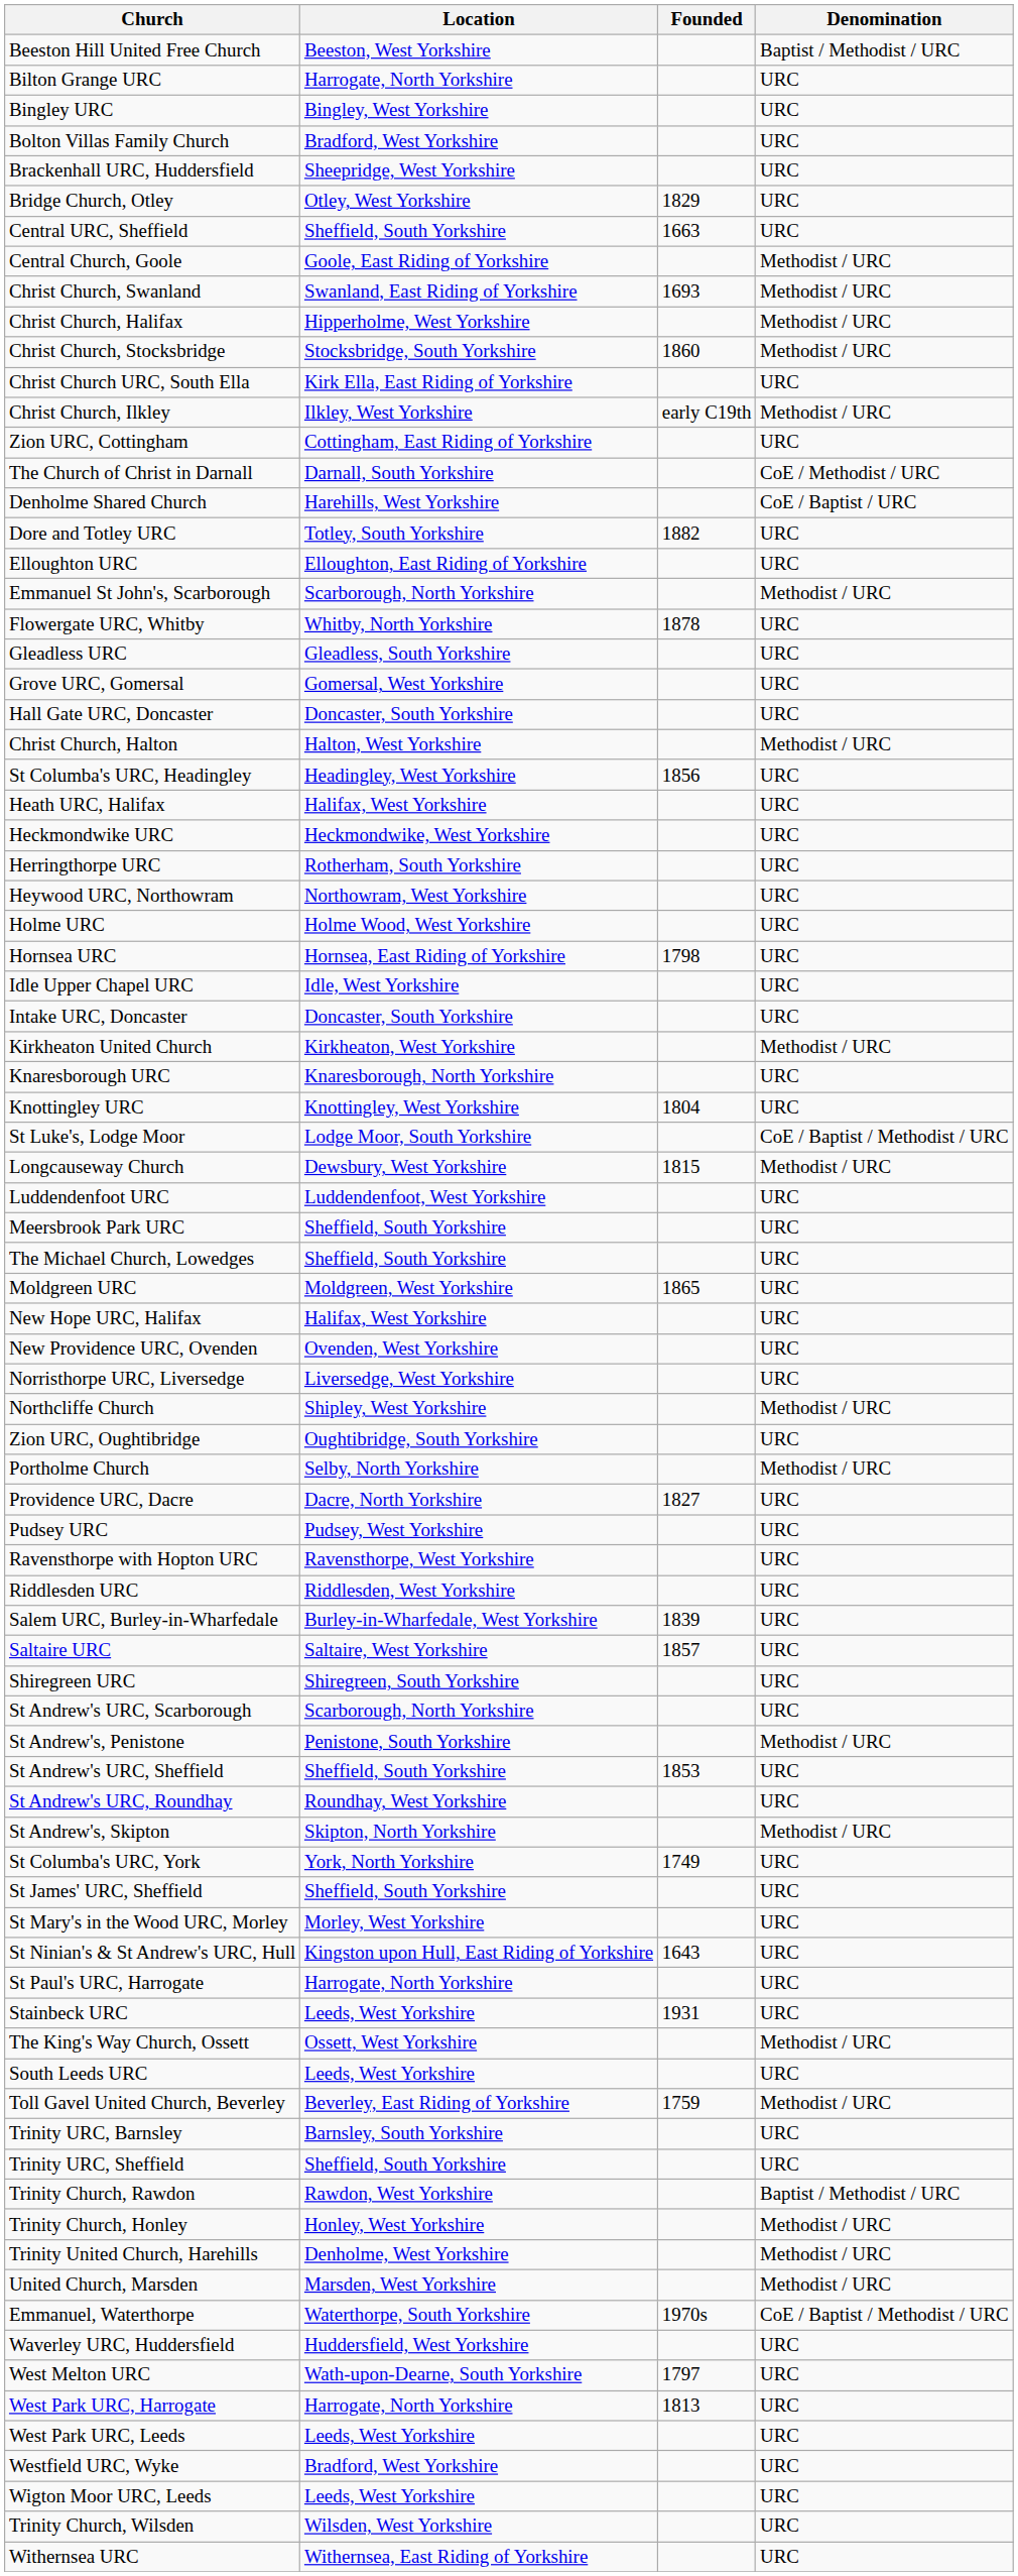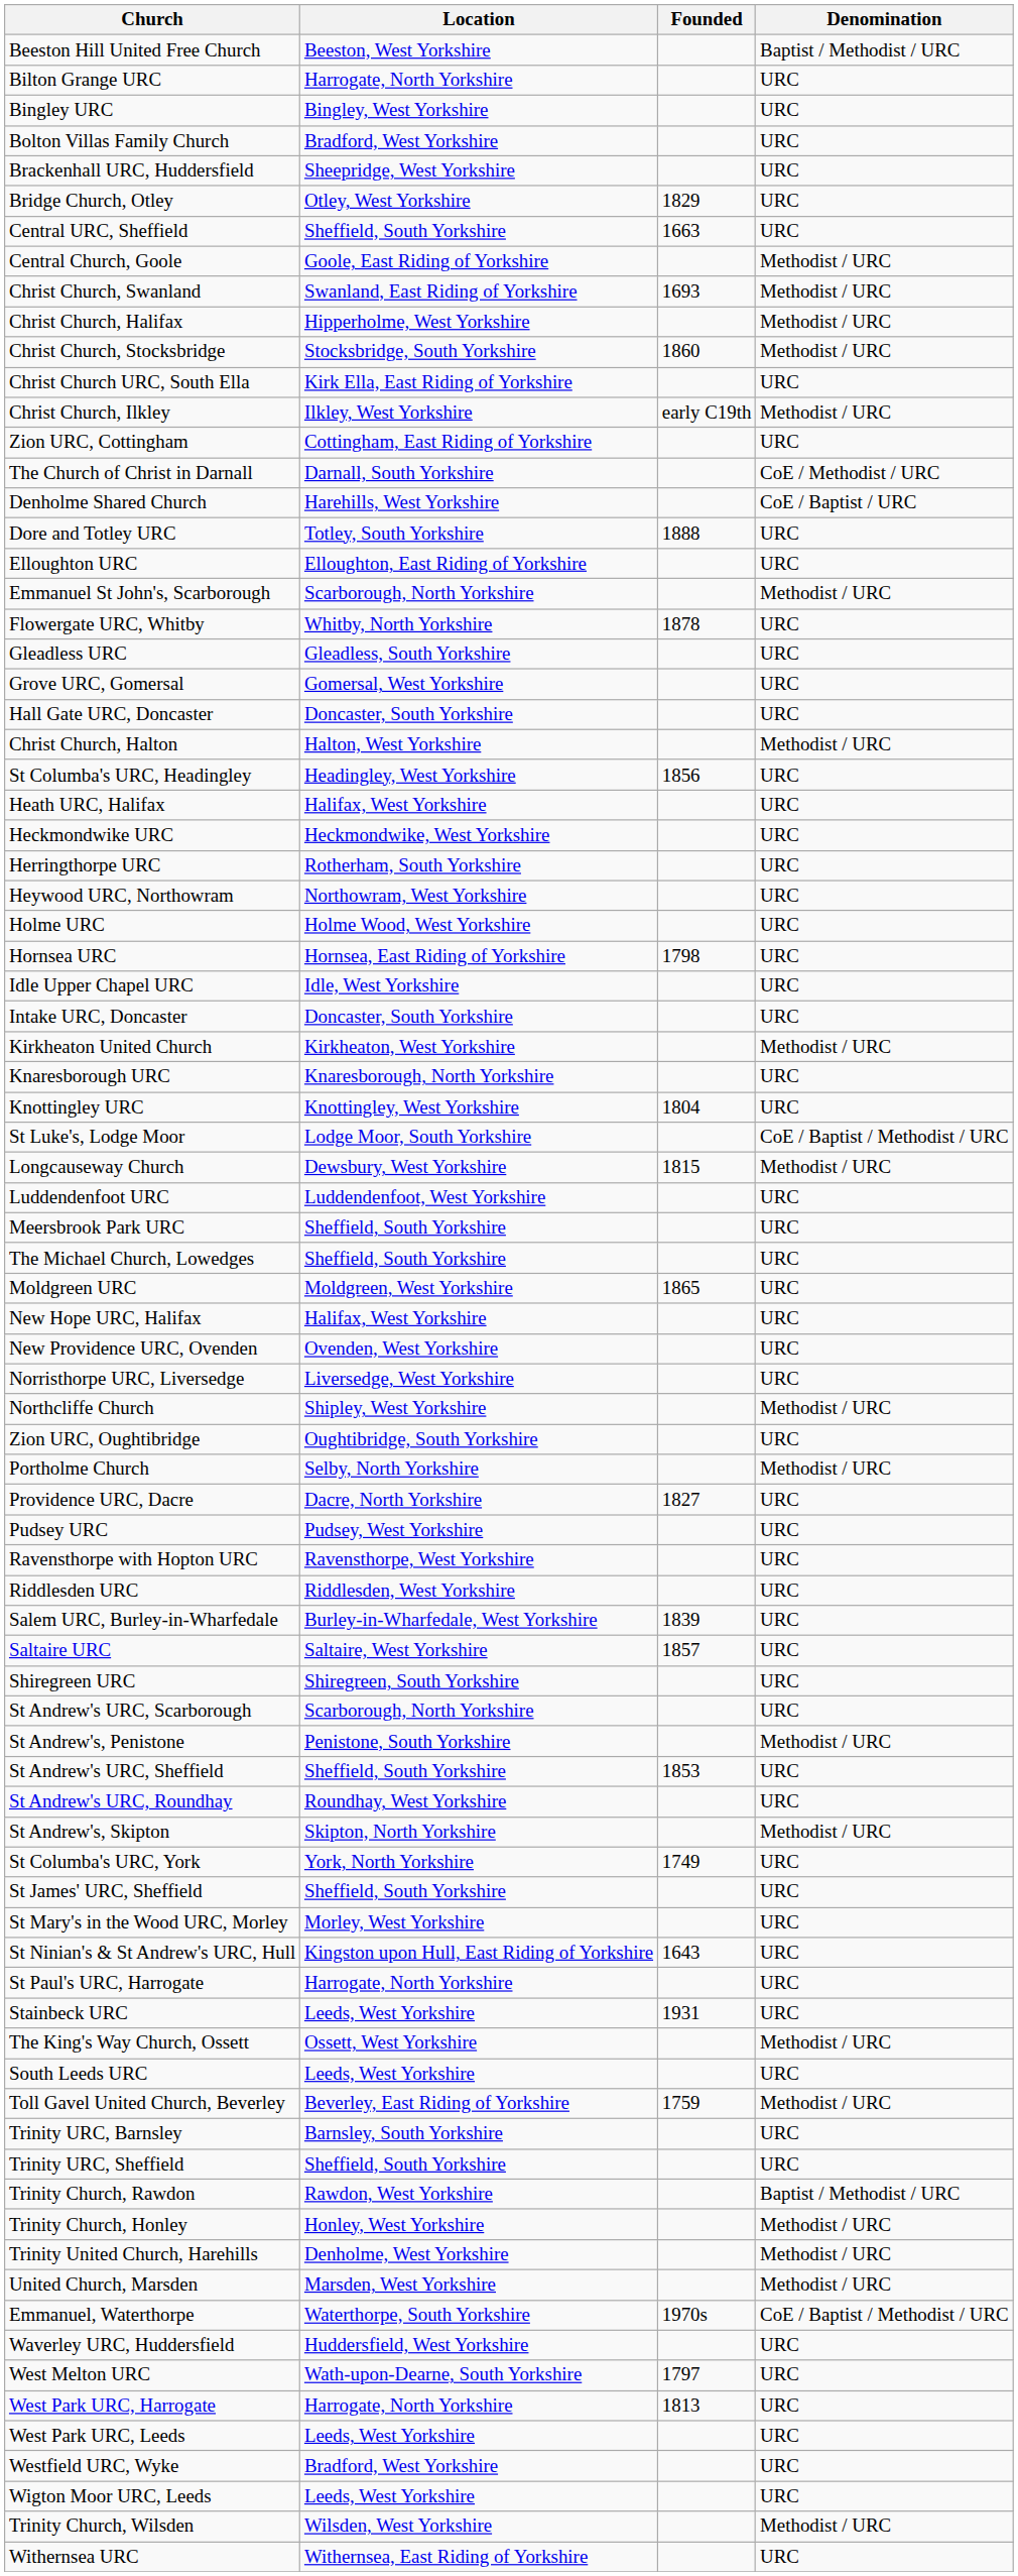Dore and Totley URC | Founded: 1882 -> 1888
Trinity Church, Wilsden | Denomination: URC -> Methodist / URC
